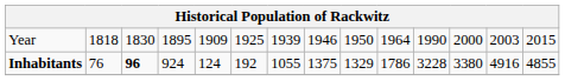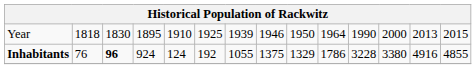Year | column 5: 1909 -> 1910
Year | column 13: 2003 -> 2013
